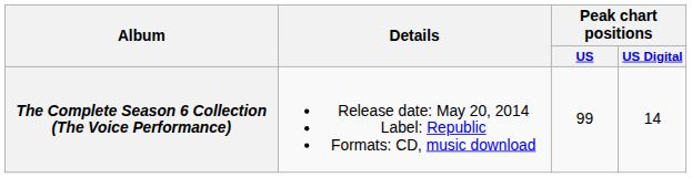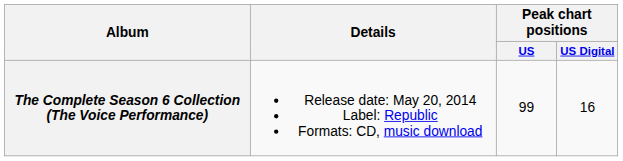The Complete Season 6 Collection (The Voice Performance) | Peak chart positions / US Digital: 14 -> 16
